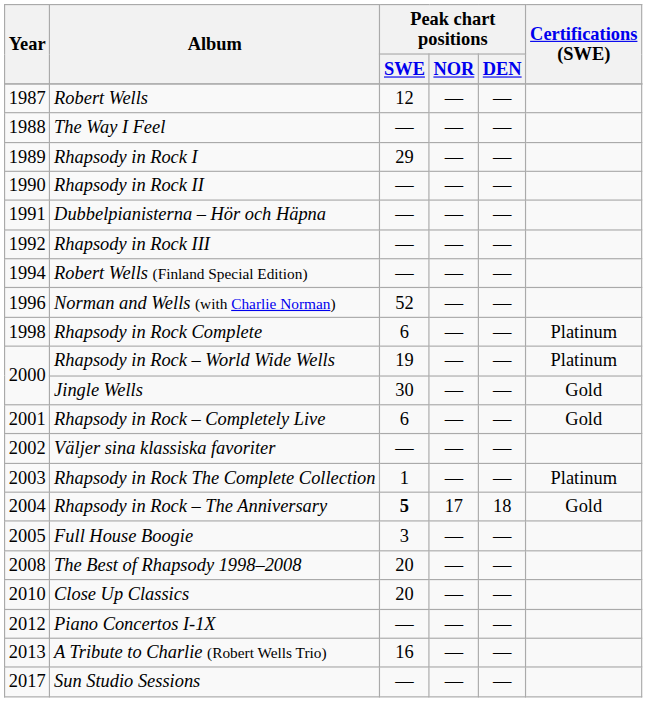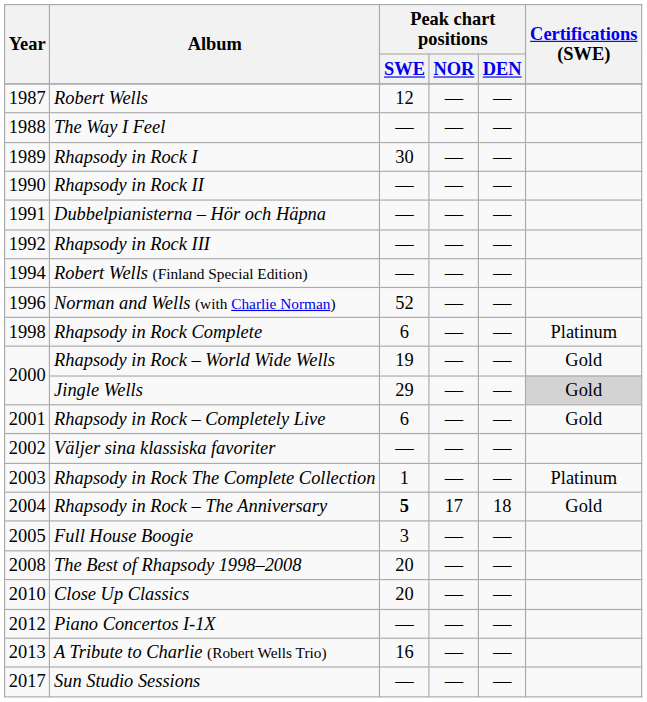Rhapsody in Rock I | Peak chart positions / SWE: 29 -> 30
Rhapsody in Rock – World Wide Wells | Certifications (SWE): Platinum -> Gold
Jingle Wells | Peak chart positions / SWE: 30 -> 29
Jingle Wells | Certifications (SWE): no background -> lightgrey background
